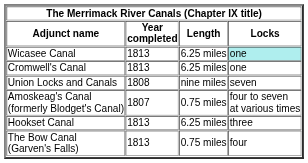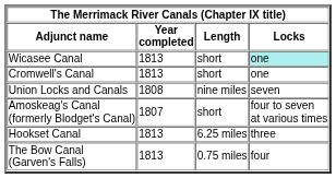Wicasee Canal | Length: 6.25 miles -> short
Cromwell's Canal | Length: 6.25 miles -> short
Amoskeag's Canal (formerly Blodget's Canal) | Length: 0.75 miles -> short
